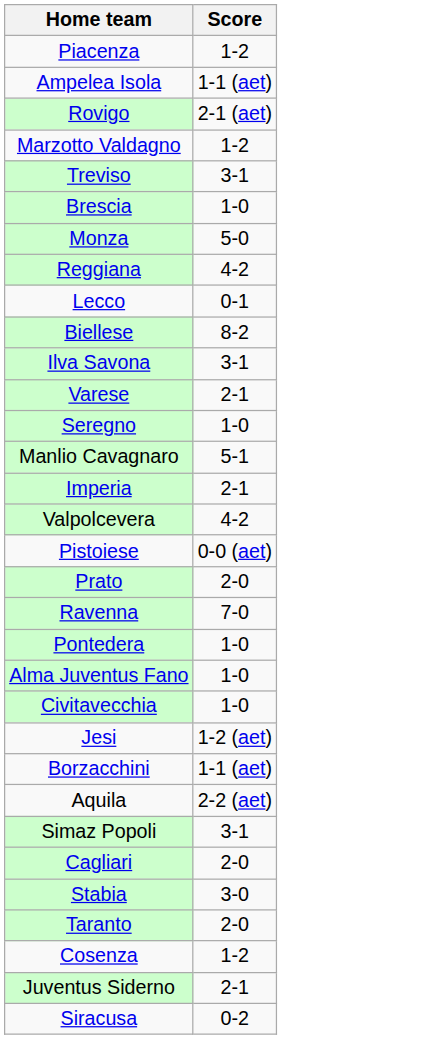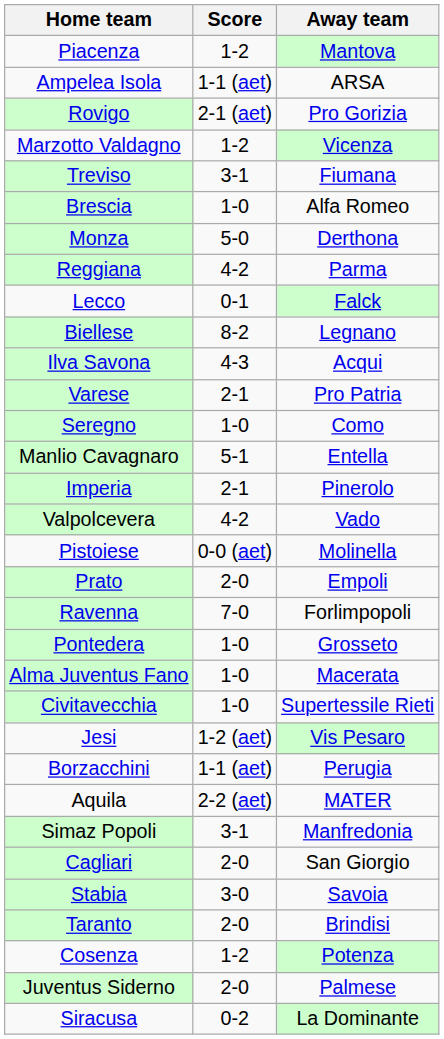+ column: Away team | Mantova | ARSA | Pro Gorizia | Vicenza | Fiumana | Alfa Romeo | Derthona | Parma | Falck | Legnano | Acqui | Pro Patria | Como | Entella | Pinerolo | Vado | Molinella | Empoli | Forlimpopoli | Grosseto | Macerata | Supertessile Rieti | Vis Pesaro | Perugia | MATER | Manfredonia | San Giorgio | Savoia | Brindisi | Potenza | Palmese | La Dominante
Ilva Savona | Score: 3-1 -> 4-3
Juventus Siderno | Score: 2-1 -> 2-0
